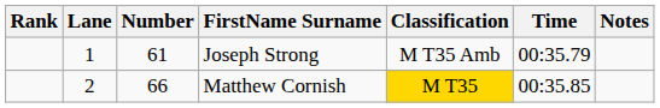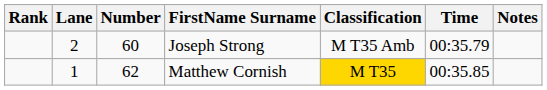Joseph Strong | Lane: 1 -> 2
Joseph Strong | Number: 61 -> 60
Matthew Cornish | Lane: 2 -> 1
Matthew Cornish | Number: 66 -> 62
